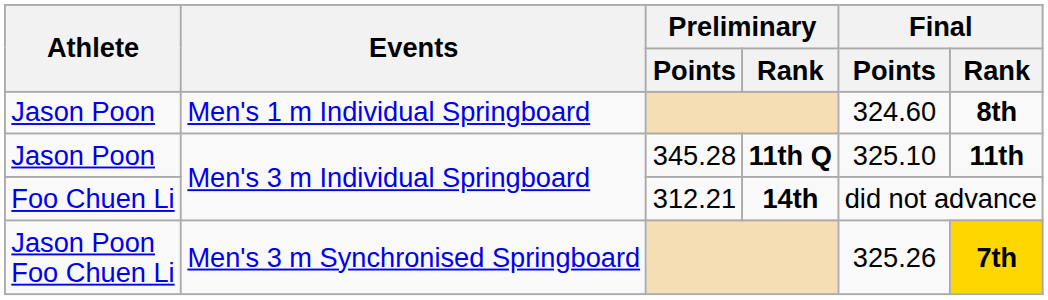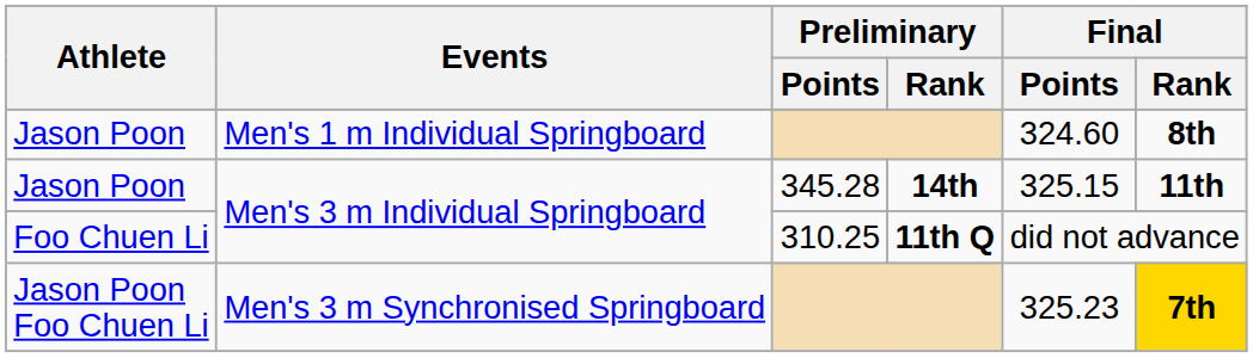Jason Poon / Men's 3 m Individual Springboard | Preliminary / Rank: 11th Q -> 14th
Jason Poon / Men's 3 m Individual Springboard | Final / Points: 325.10 -> 325.15
Foo Chuen Li | Preliminary / Points: 312.21 -> 310.25
Foo Chuen Li | Preliminary / Rank: 14th -> 11th Q
Jason Poon Foo Chuen Li | Final / Points: 325.26 -> 325.23
